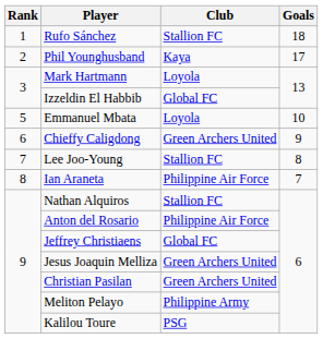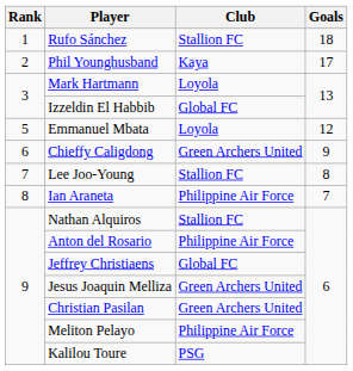Emmanuel Mbata | Goals: 10 -> 12
Meliton Pelayo | Club: Philippine Army -> Philippine Air Force
